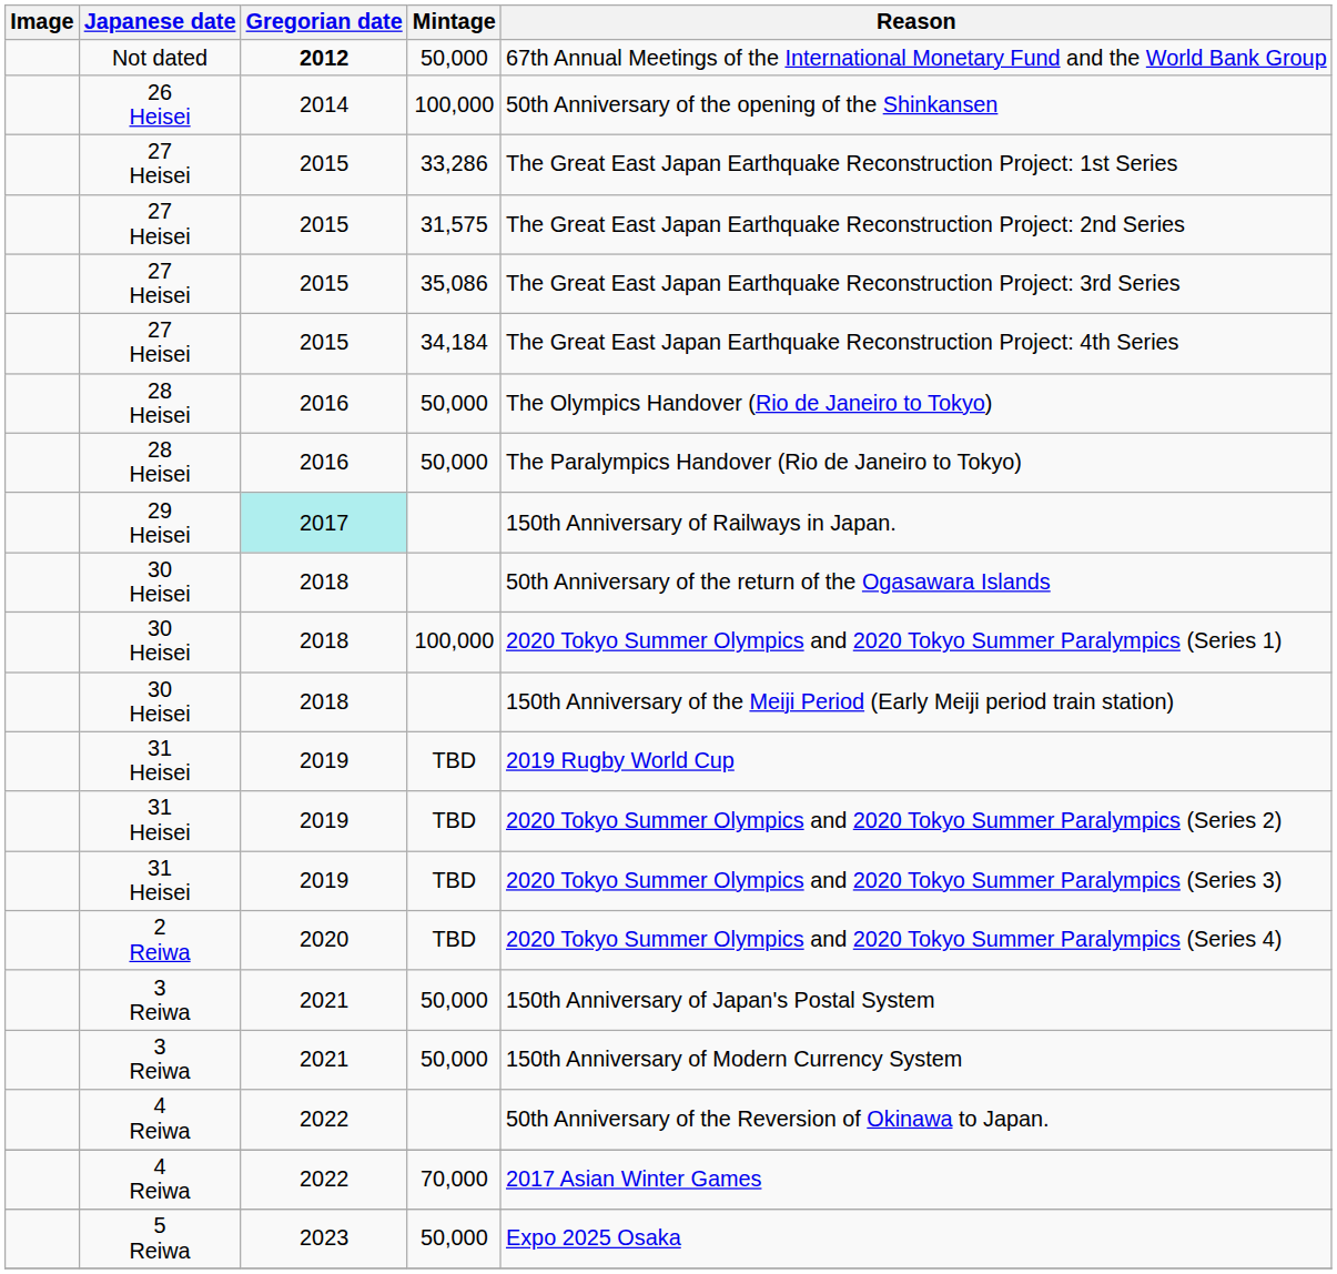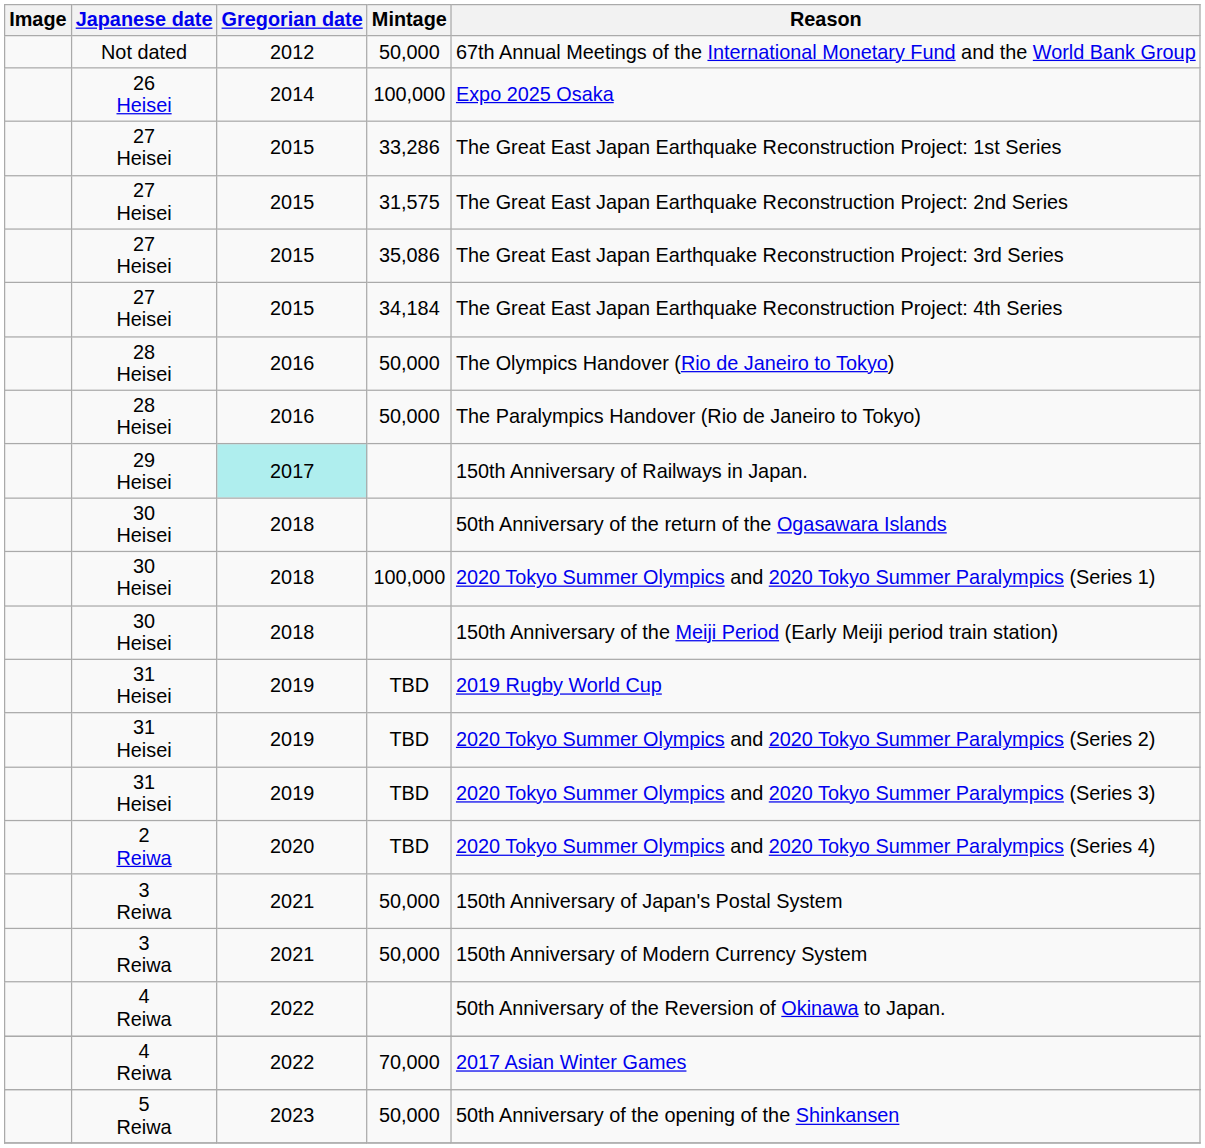Not dated | Gregorian date: bold -> normal
26 Heisei | Reason: 50th Anniversary of the opening of the Shinkansen -> Expo 2025 Osaka
5 Reiwa | Reason: Expo 2025 Osaka -> 50th Anniversary of the opening of the Shinkansen
